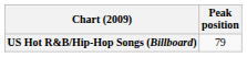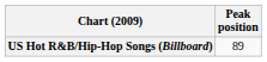US Hot R&B/Hip-Hop Songs (Billboard) | Peak position: 79 -> 89
